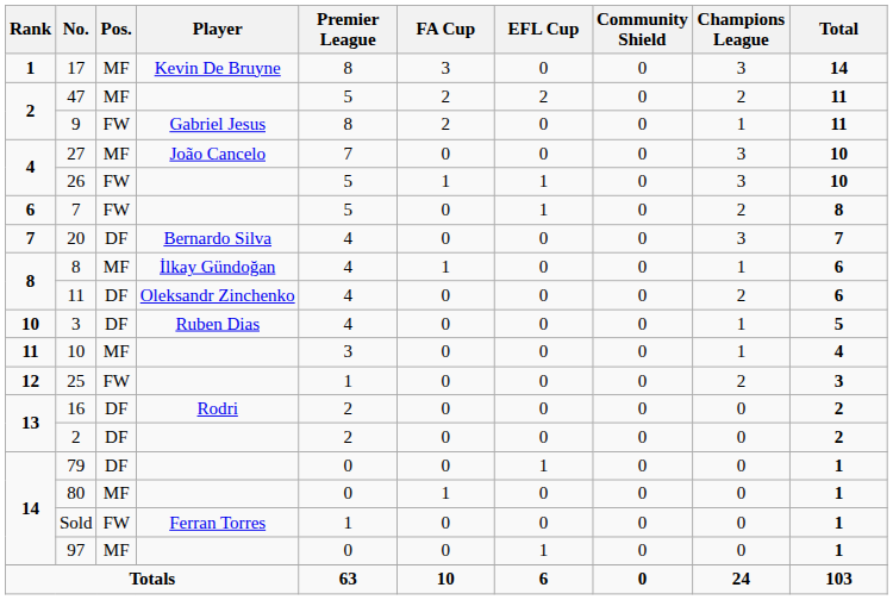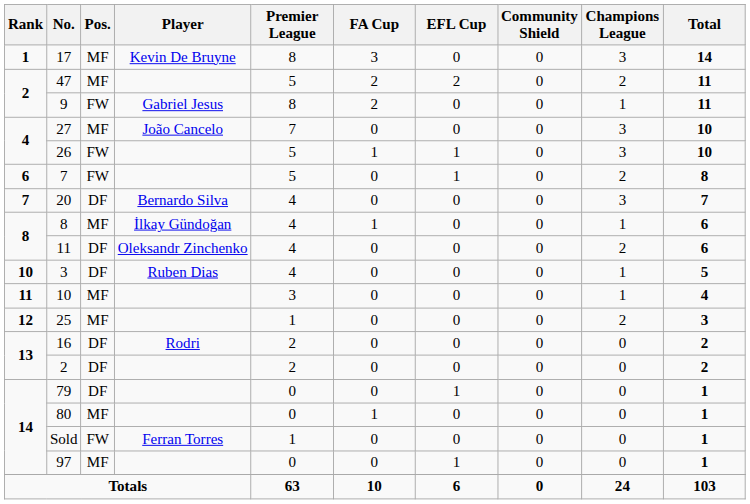25 | Pos.: FW -> MF
